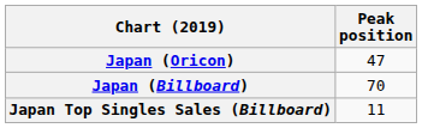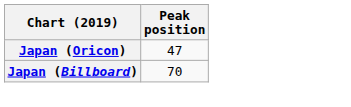- row: Japan Top Singles Sales (Billboard) | 11
